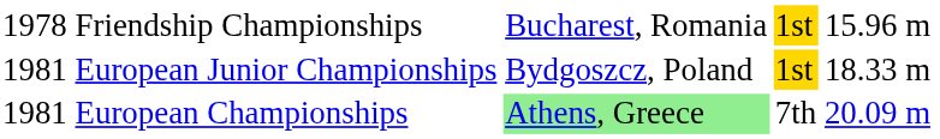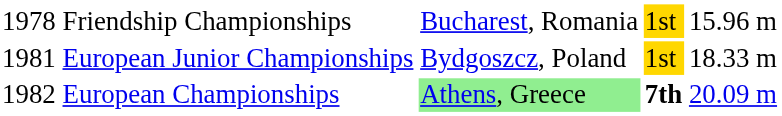European Championships | column 1: 1981 -> 1982
European Championships | column 4: normal -> bold
